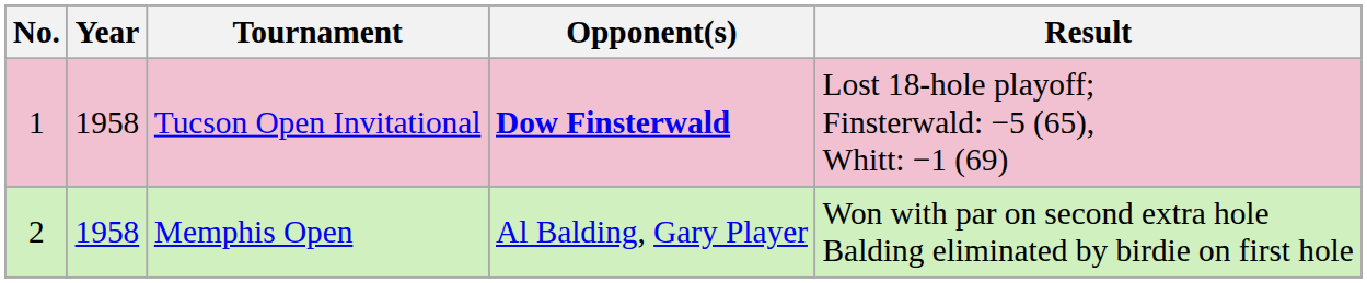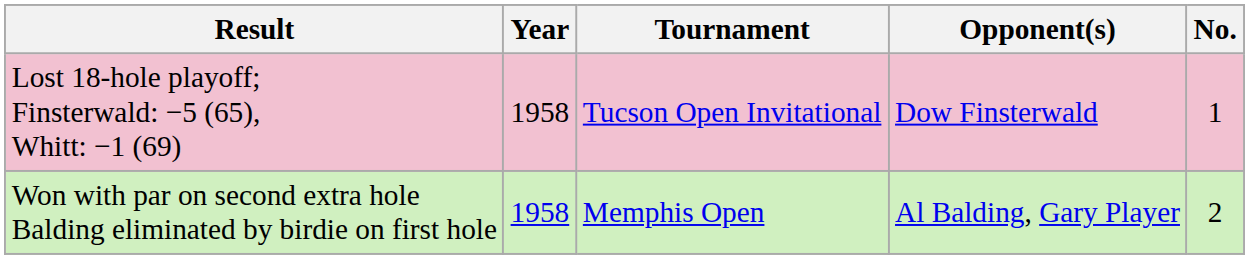columns swapped: No. <-> Result
Tucson Open Invitational | Opponent(s): bold -> normal
